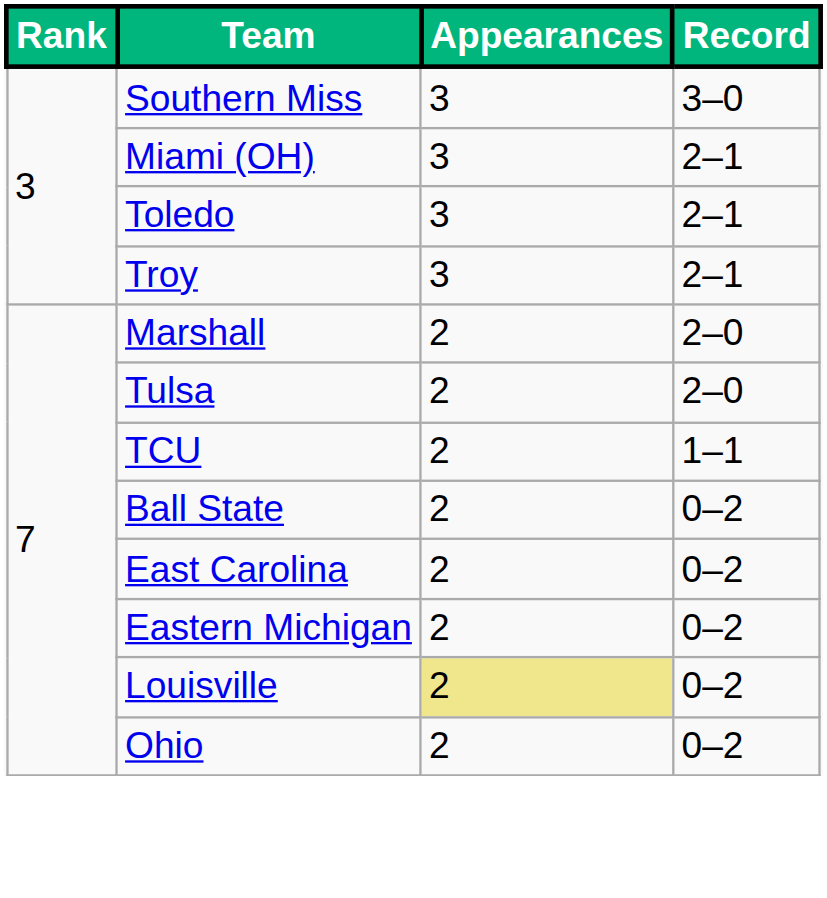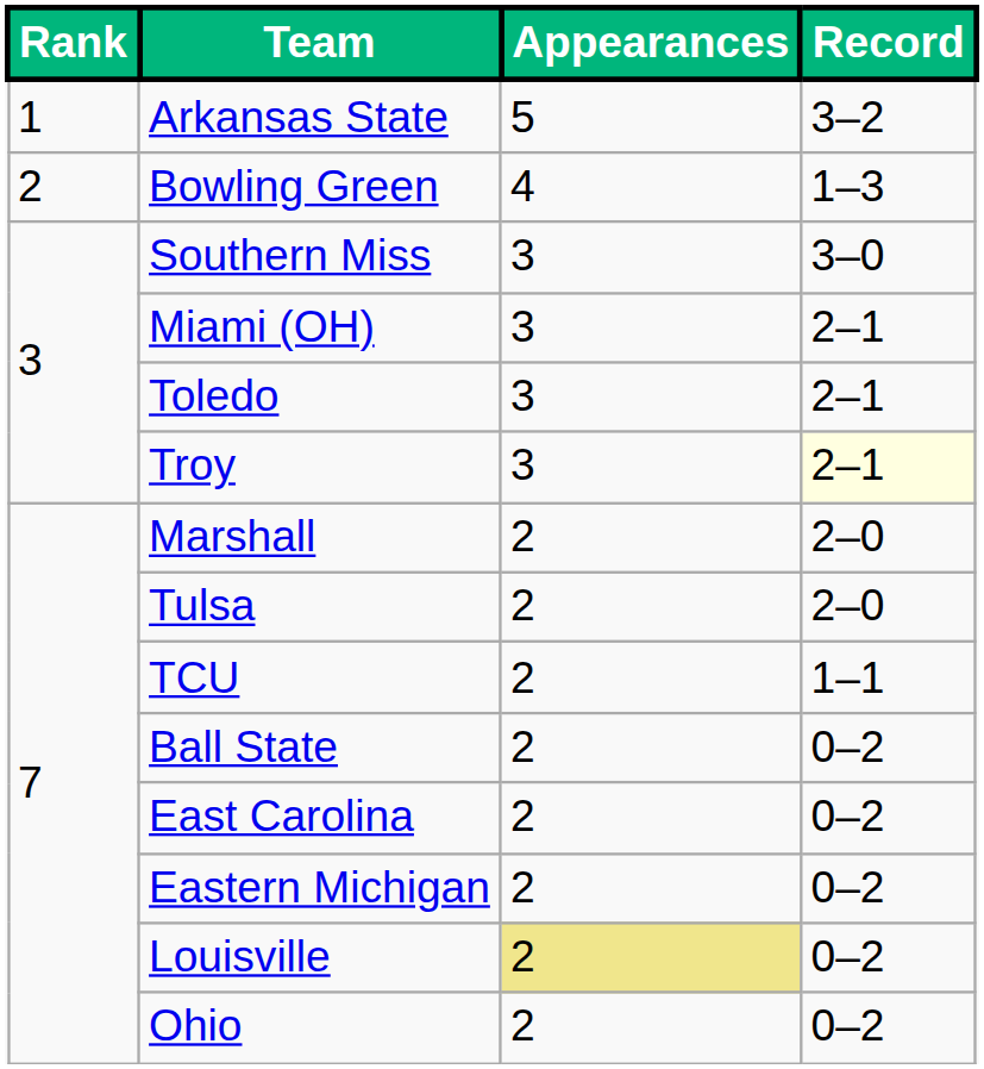+ row: 1 | Arkansas State | 5 | 3–2
+ row: 2 | Bowling Green | 4 | 1–3
Troy | Record: no background -> lightyellow background
